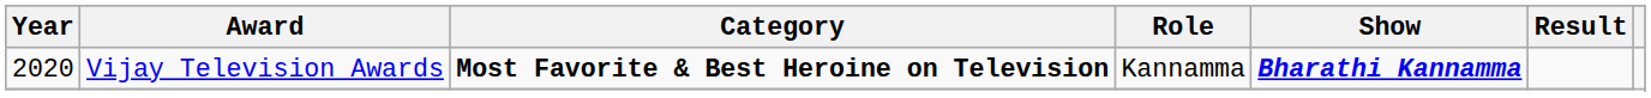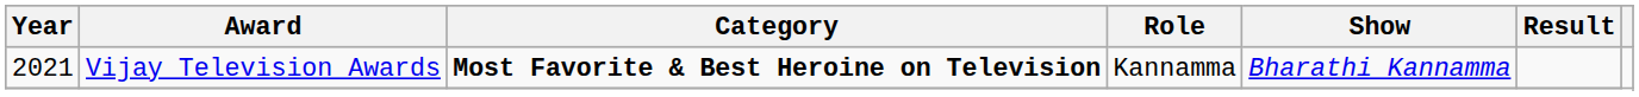Vijay Television Awards | Year: 2020 -> 2021
Vijay Television Awards | Show: bold -> normal
